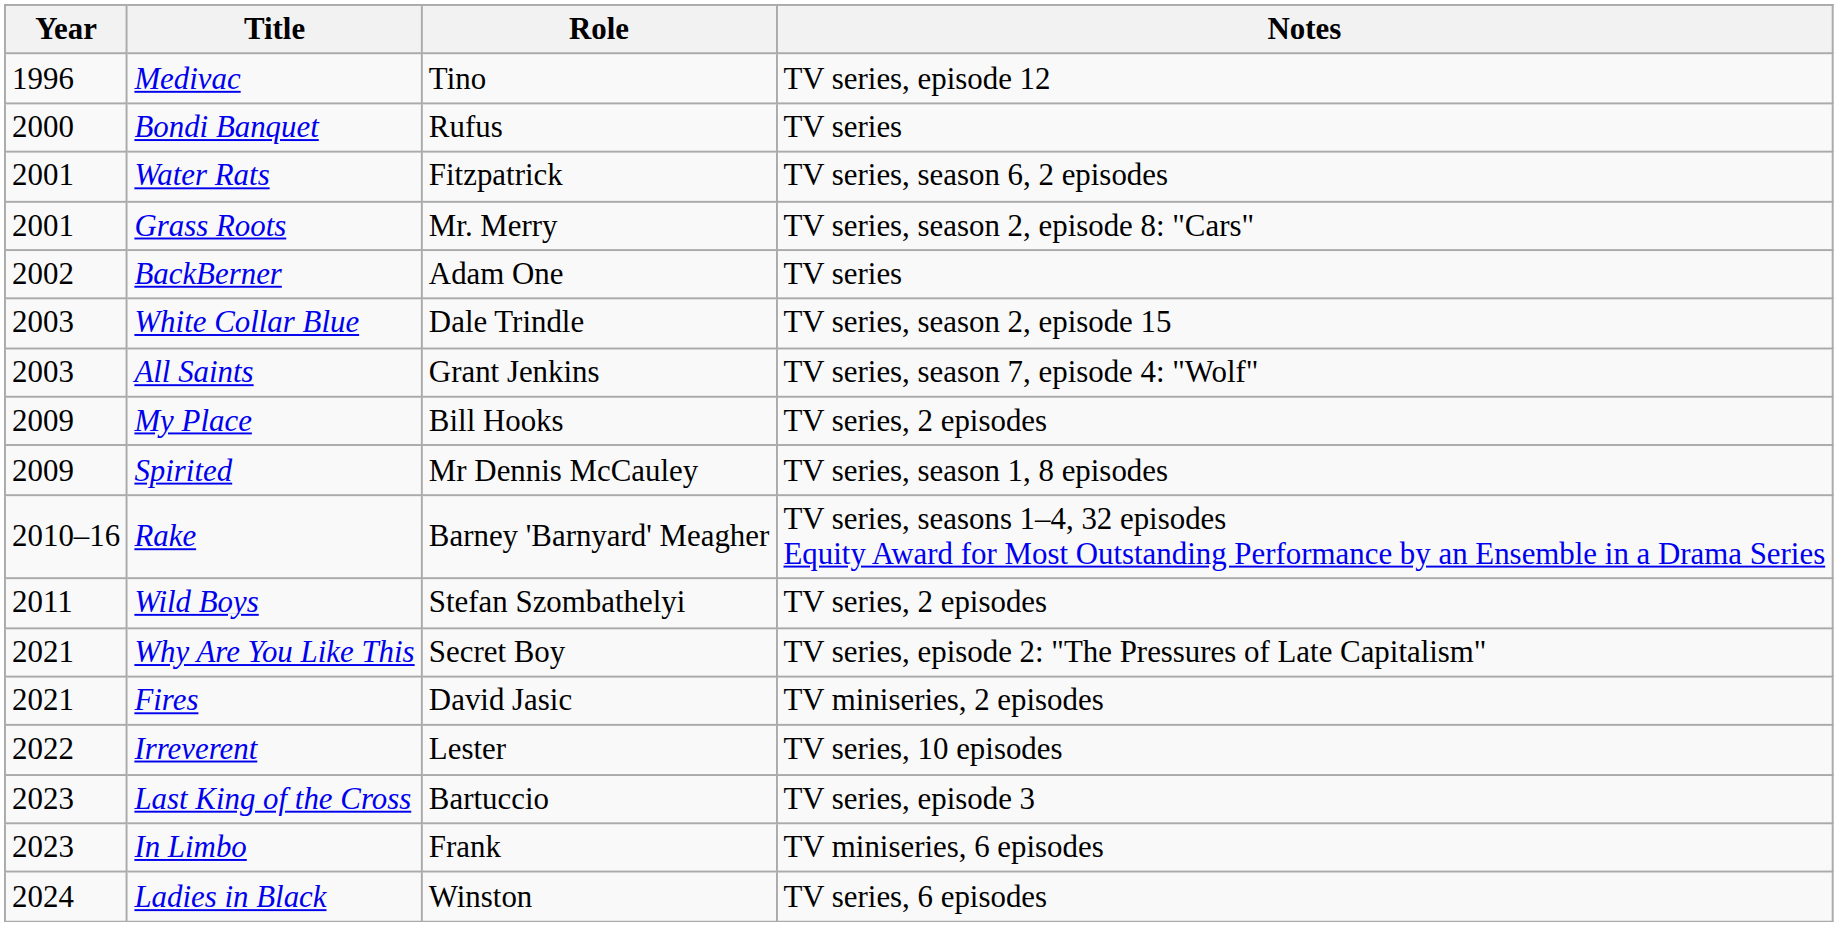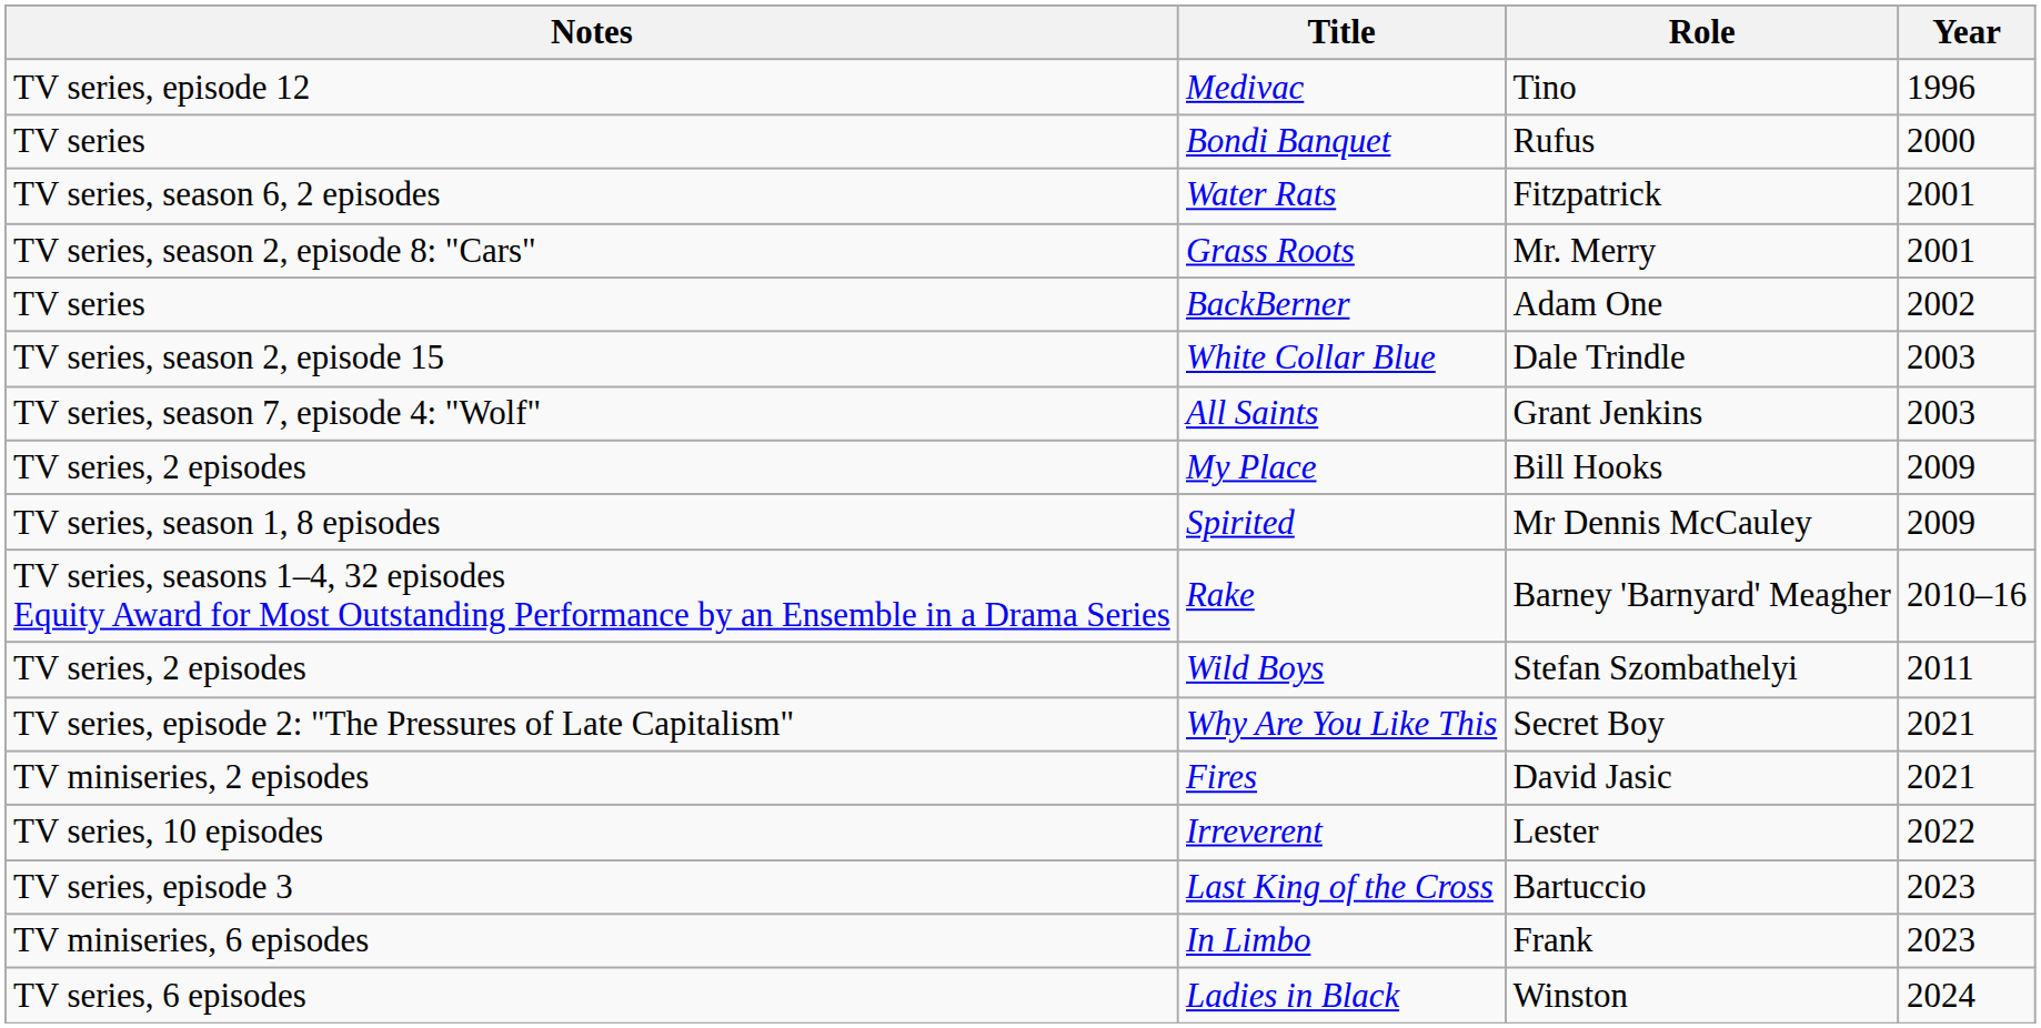columns swapped: Year <-> Notes
